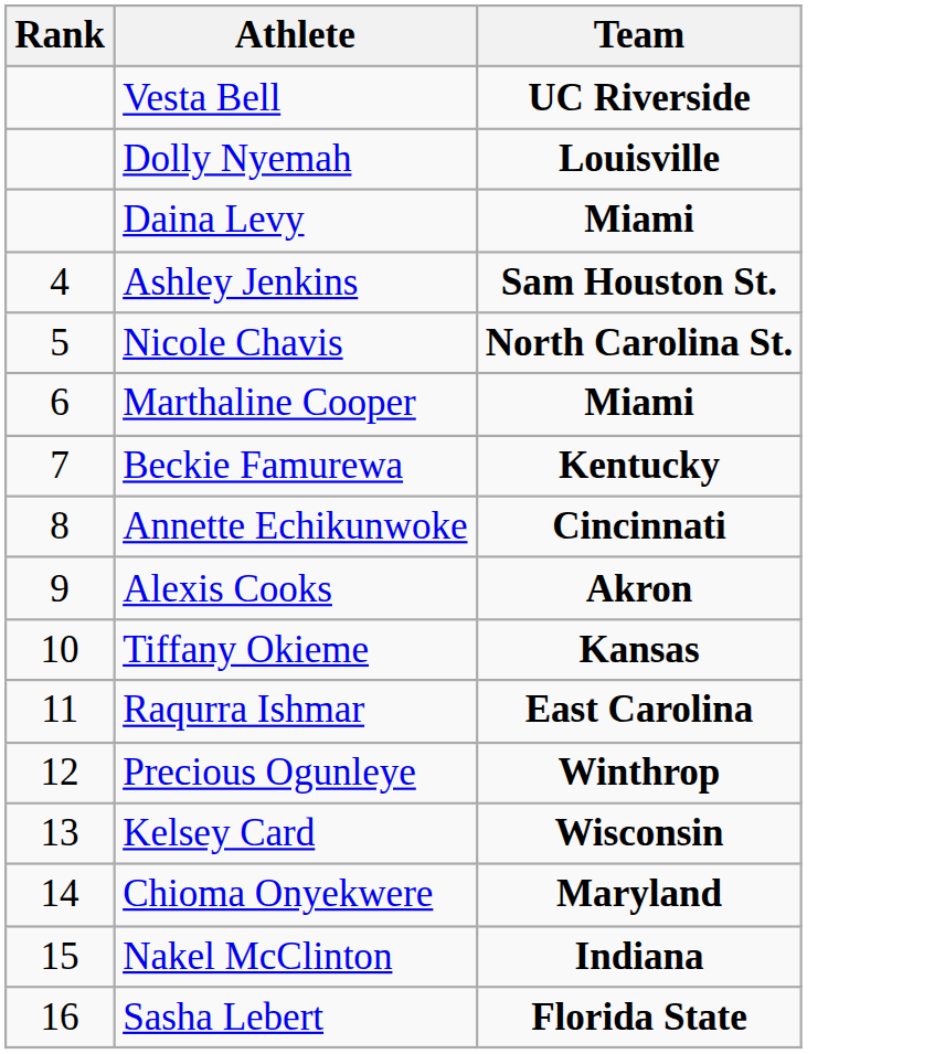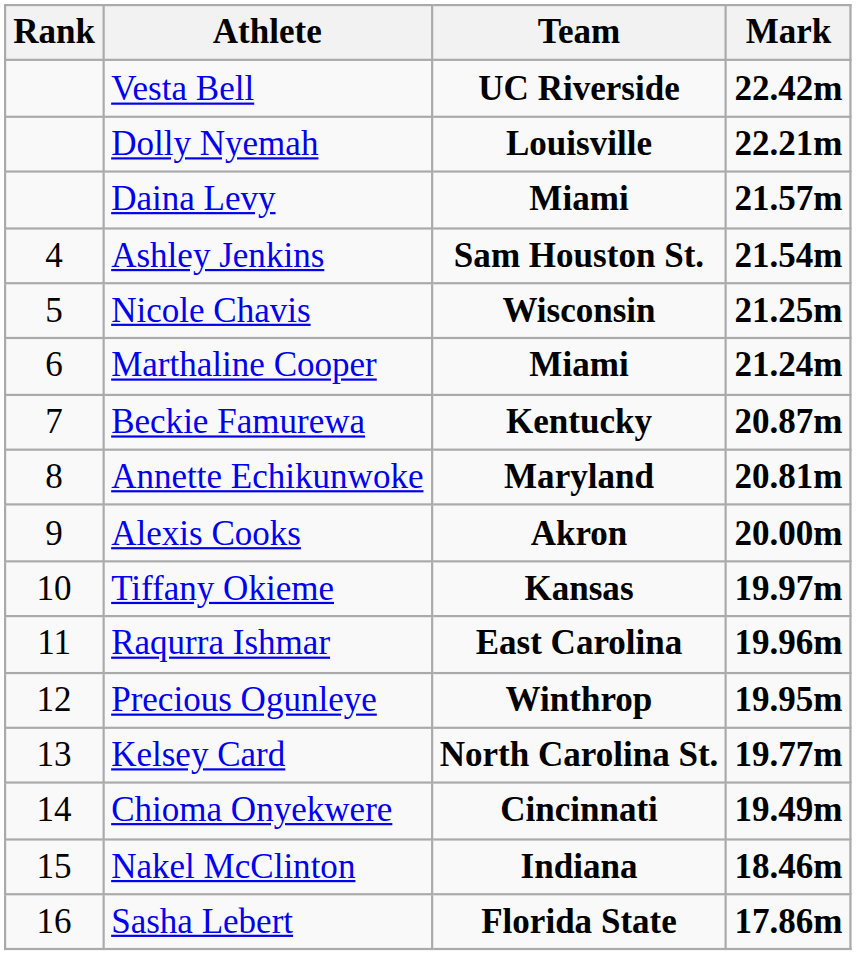+ column: Mark | 22.42m | 22.21m | 21.57m | 21.54m | 21.25m | 21.24m | 20.87m | 20.81m | 20.00m | 19.97m | 19.96m | 19.95m | 19.77m | 19.49m | 18.46m | 17.86m
Nicole Chavis | Team: North Carolina St. -> Wisconsin
Annette Echikunwoke | Team: Cincinnati -> Maryland
Kelsey Card | Team: Wisconsin -> North Carolina St.
Chioma Onyekwere | Team: Maryland -> Cincinnati
